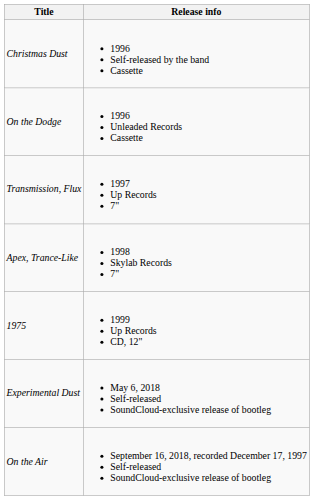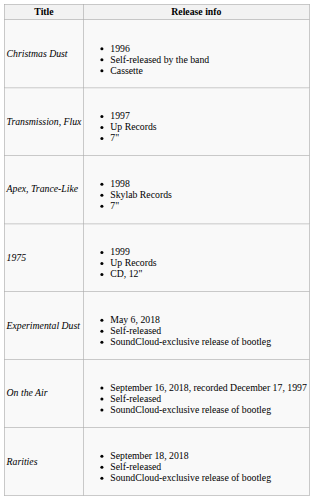- row: On the Dodge | 1996 Unleaded Records Cassette
+ row: Rarities | September 18, 2018 Self-released SoundCloud-exclusive release of bootleg
